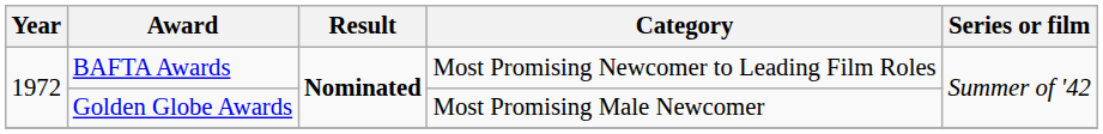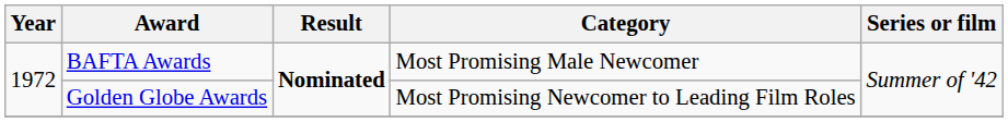BAFTA Awards | Category: Most Promising Newcomer to Leading Film Roles -> Most Promising Male Newcomer
Golden Globe Awards | Category: Most Promising Male Newcomer -> Most Promising Newcomer to Leading Film Roles
